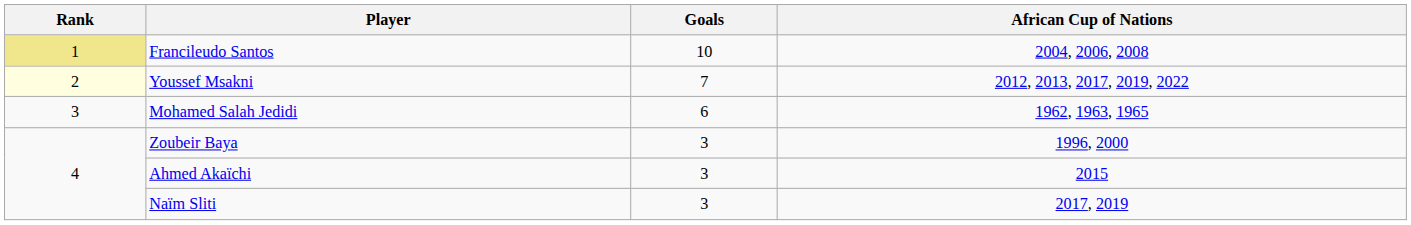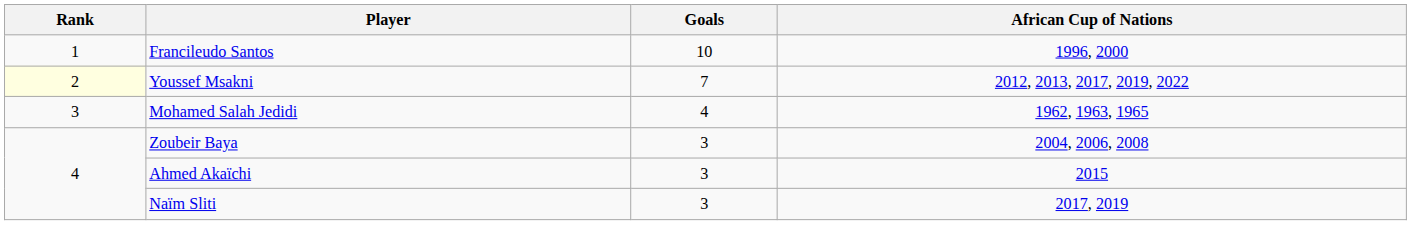Francileudo Santos | Rank: khaki background -> no background
Francileudo Santos | African Cup of Nations: 2004, 2006, 2008 -> 1996, 2000
Mohamed Salah Jedidi | Goals: 6 -> 4
Zoubeir Baya | African Cup of Nations: 1996, 2000 -> 2004, 2006, 2008
